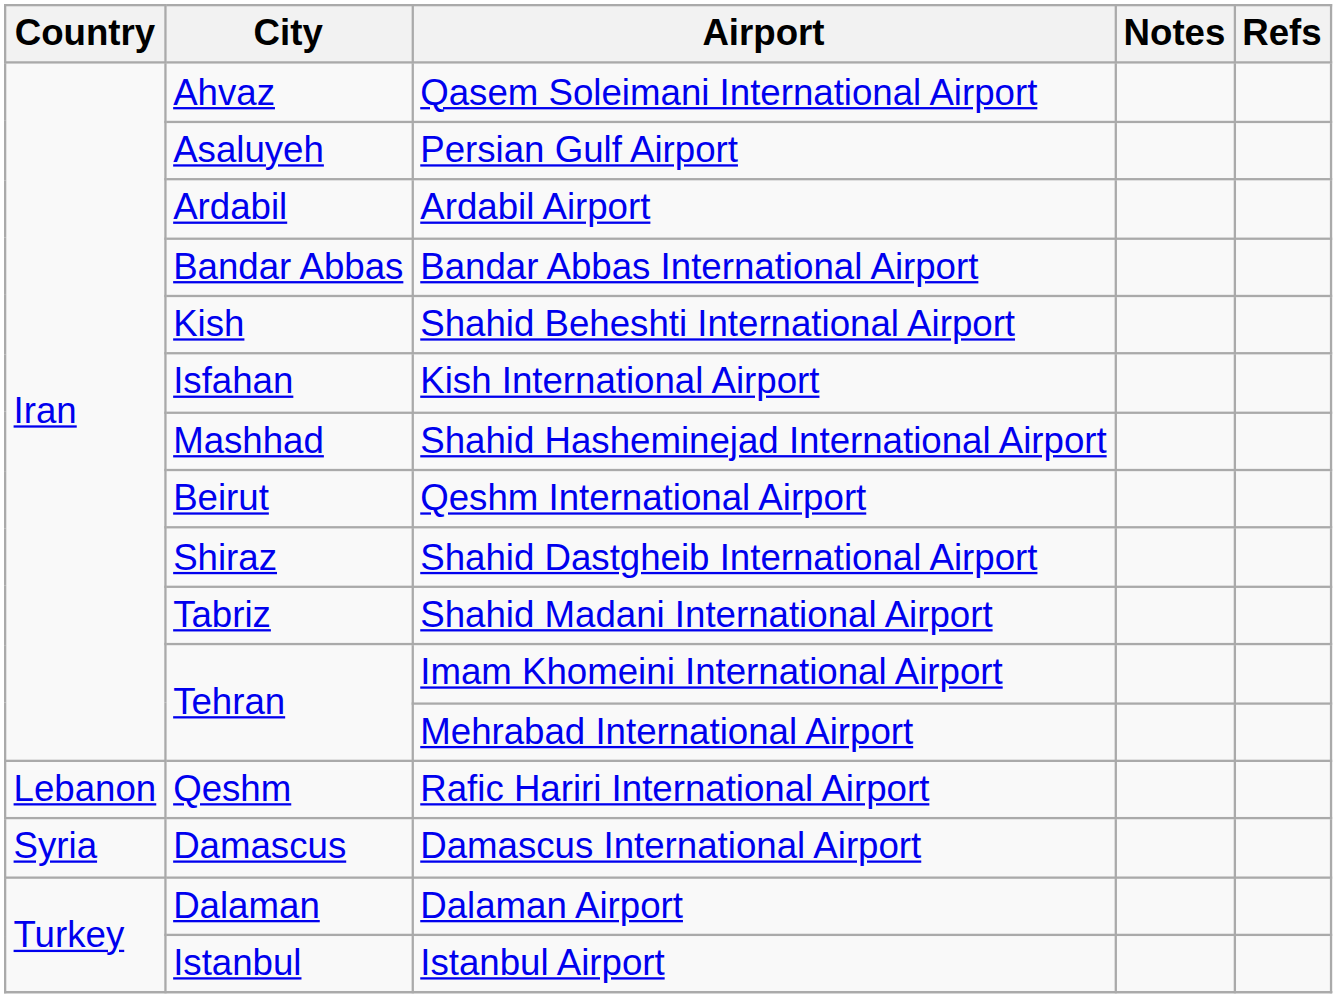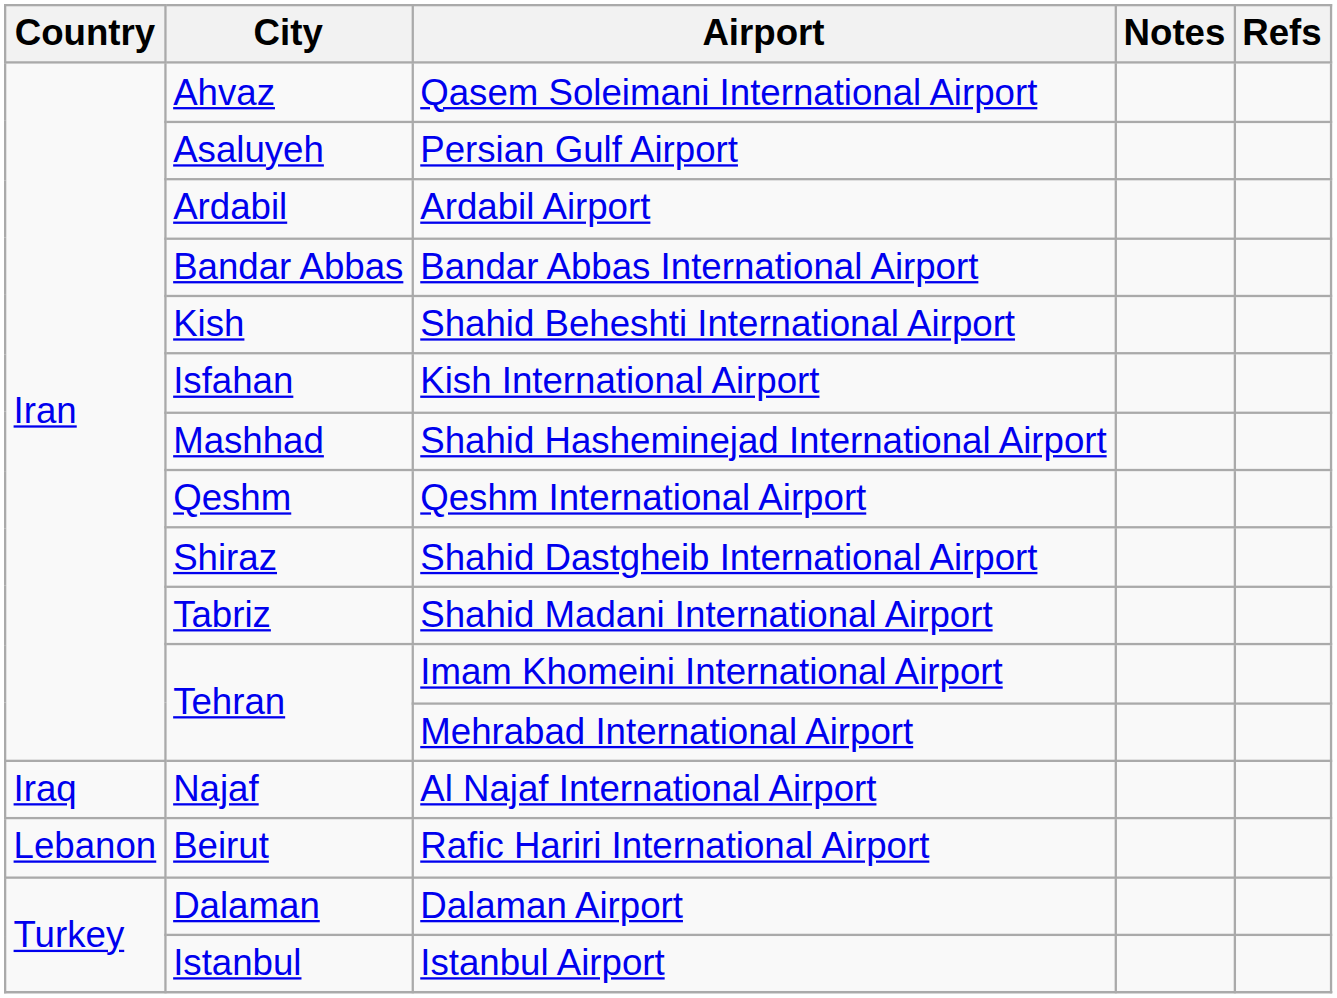Qeshm International Airport | City: Beirut -> Qeshm
+ row: Iraq | Najaf | Al Najaf International Airport
Rafic Hariri International Airport | City: Qeshm -> Beirut
- row: Syria | Damascus | Damascus International Airport
